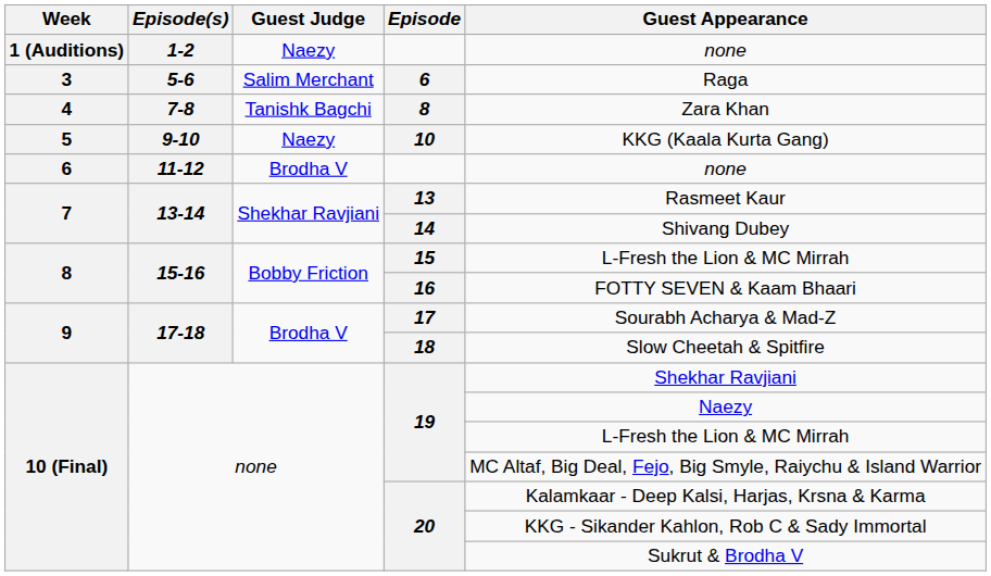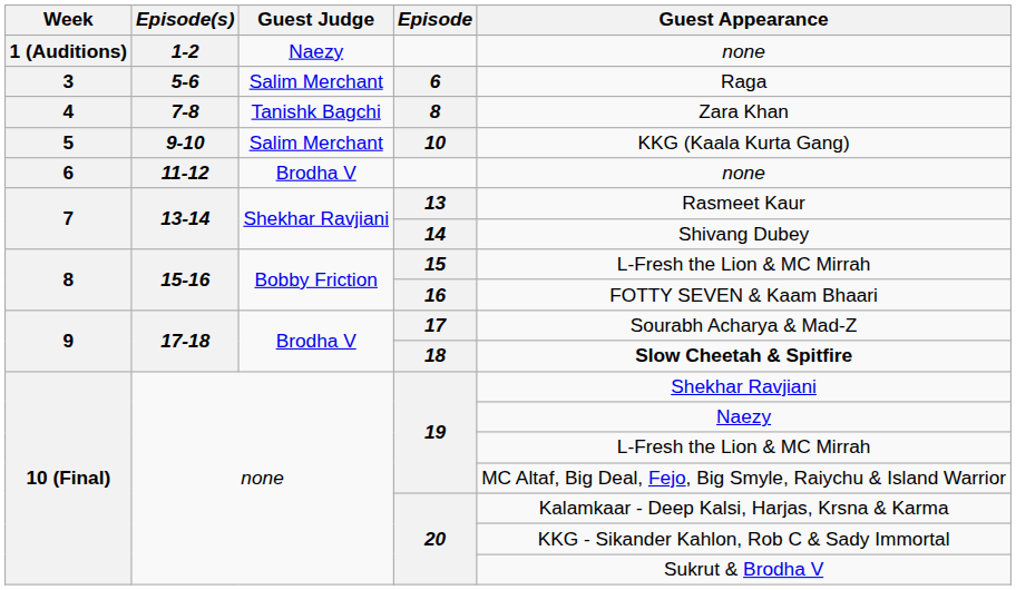10 | Guest Judge: Naezy -> Salim Merchant
18 | Guest Appearance: normal -> bold
